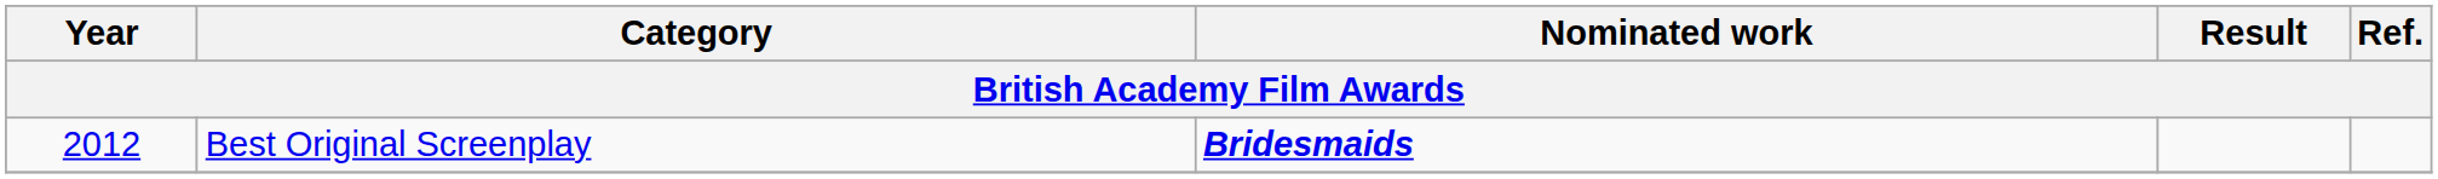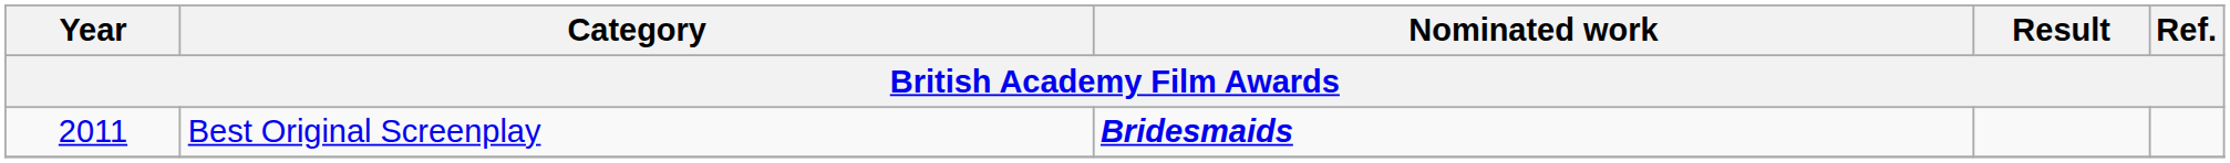Best Original Screenplay | Year: 2012 -> 2011
